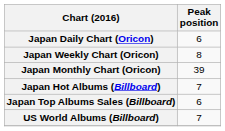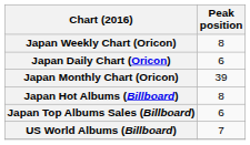rows swapped: Japan Daily Chart (Oricon) <-> Japan Weekly Chart (Oricon)
Japan Hot Albums (Billboard) | Peak position: 7 -> 8
